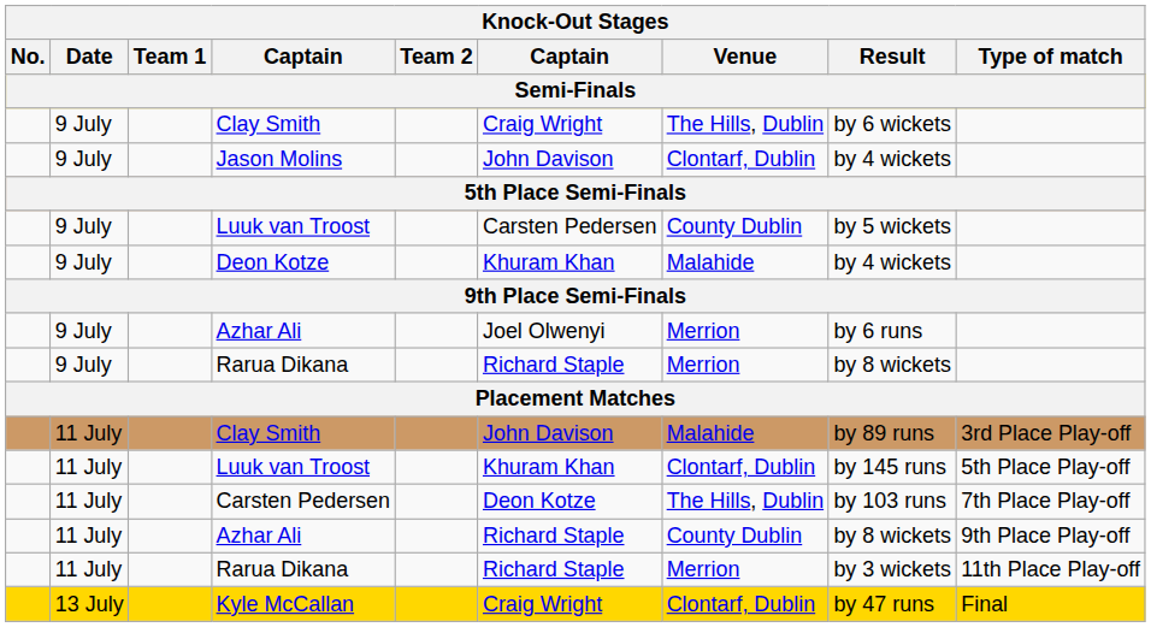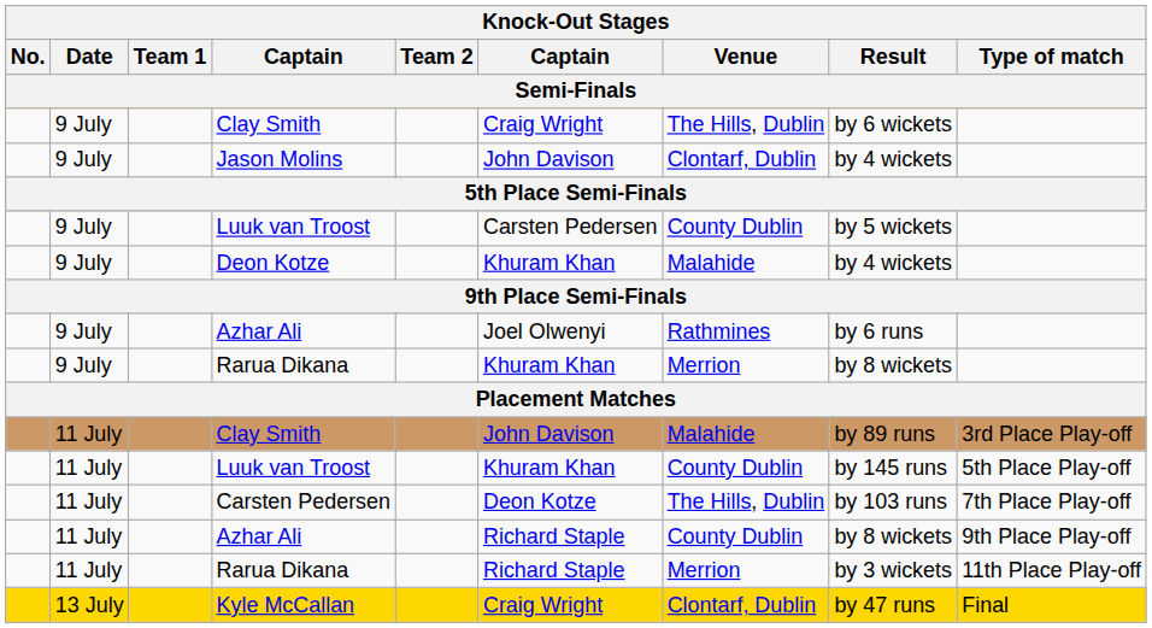9 July / Azhar Ali | Venue: Merrion -> Rathmines
9 July / Rarua Dikana | column 6: Richard Staple -> Khuram Khan
11 July / Luuk van Troost | Venue: Clontarf, Dublin -> County Dublin
